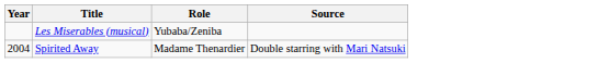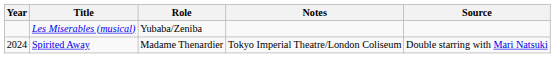+ column: Notes | Tokyo Imperial Theatre/London Coliseum
Spirited Away | Year: 2004 -> 2024
